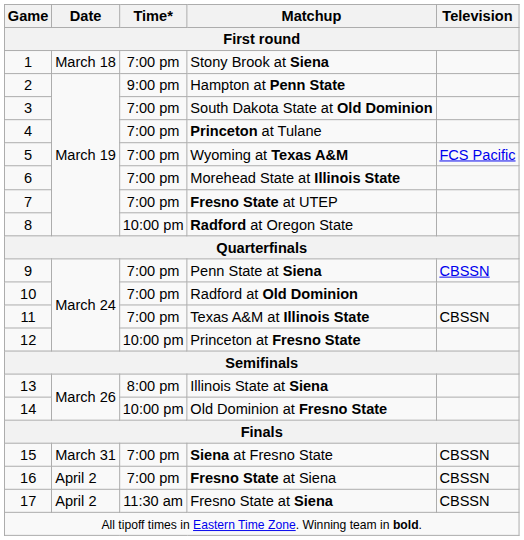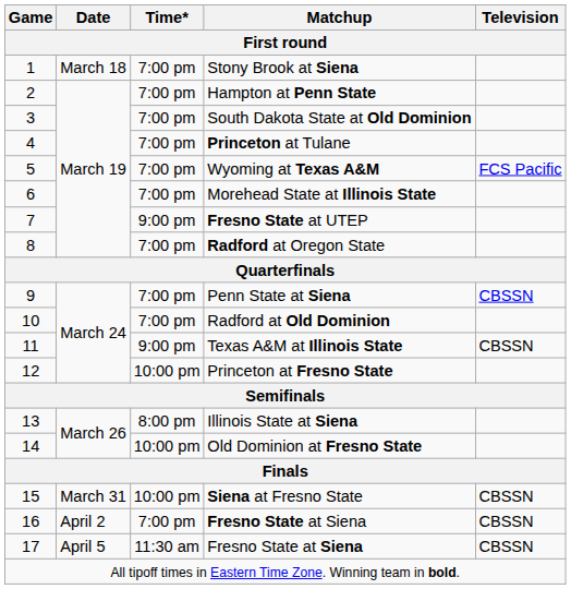Hampton at Penn State | Time*: 9:00 pm -> 7:00 pm
Fresno State at UTEP | Time*: 7:00 pm -> 9:00 pm
Radford at Oregon State | Time*: 10:00 pm -> 7:00 pm
Texas A&M at Illinois State | Time*: 7:00 pm -> 9:00 pm
Siena at Fresno State | Time*: 7:00 pm -> 10:00 pm
17 / Fresno State at Siena | Date: April 2 -> April 5
